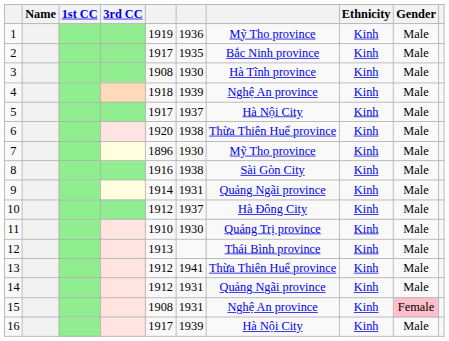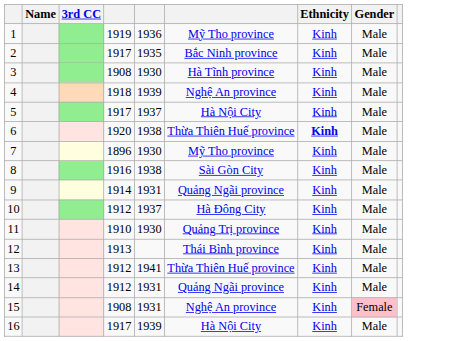- column: 1st CC
6 | Ethnicity: normal -> bold
